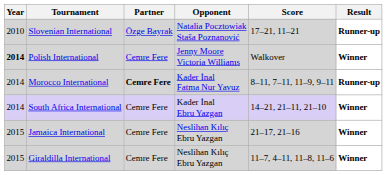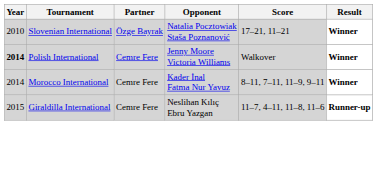Slovenian International | Result: Runner-up -> Winner
Morocco International | Partner: bold -> normal
Morocco International | Result: Runner-up -> Winner
- row: 2014 | South Africa International | Cemre Fere | Kader İnal Ebru Yazgan | 14–21, 21–11, 21–10 | Winner
- row: 2015 | Jamaica International | Cemre Fere | Neslihan Kılıç Ebru Yazgan | 21–17, 21–16 | Winner
Giraldilla International | Result: Winner -> Runner-up
